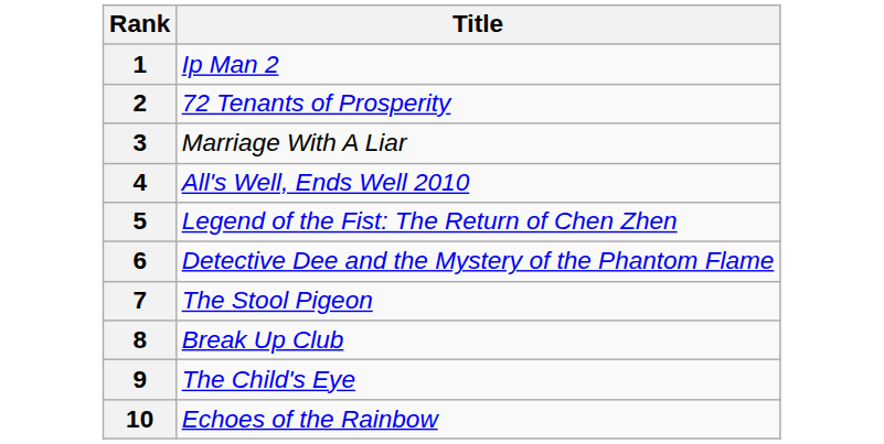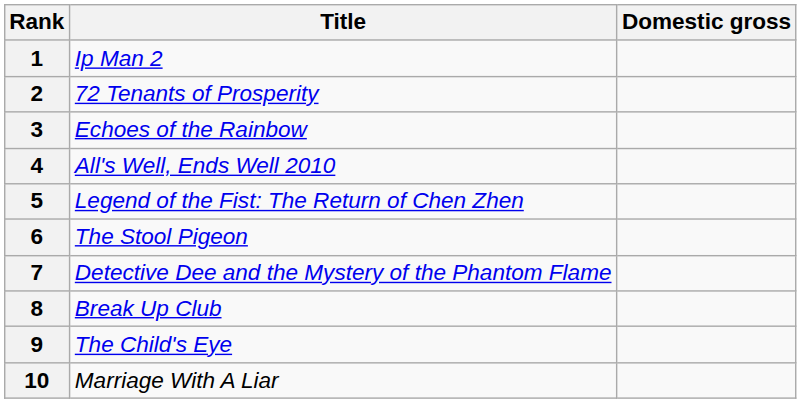+ column: Domestic gross
3 | Title: Marriage With A Liar -> Echoes of the Rainbow
6 | Title: Detective Dee and the Mystery of the Phantom Flame -> The Stool Pigeon
7 | Title: The Stool Pigeon -> Detective Dee and the Mystery of the Phantom Flame
10 | Title: Echoes of the Rainbow -> Marriage With A Liar
